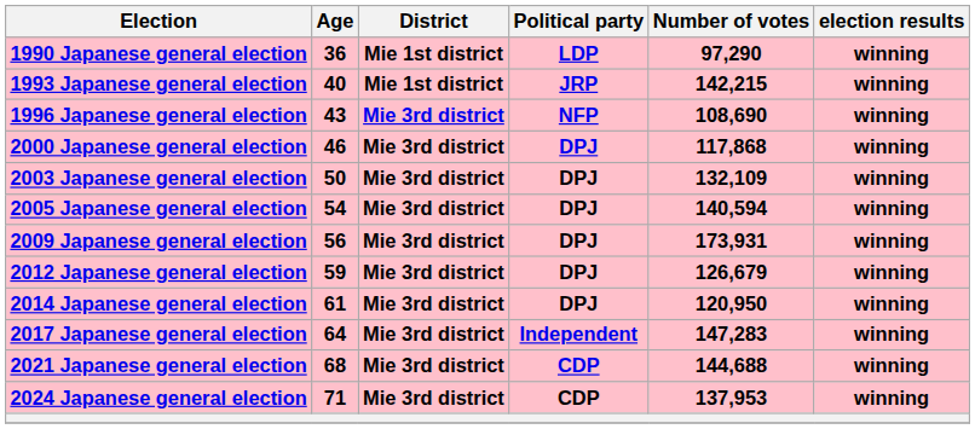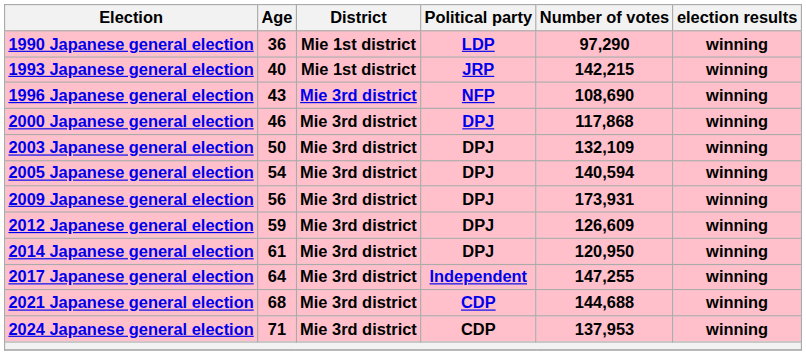2012 Japanese general election | Number of votes: 126,679 -> 126,609
2017 Japanese general election | Number of votes: 147,283 -> 147,255
